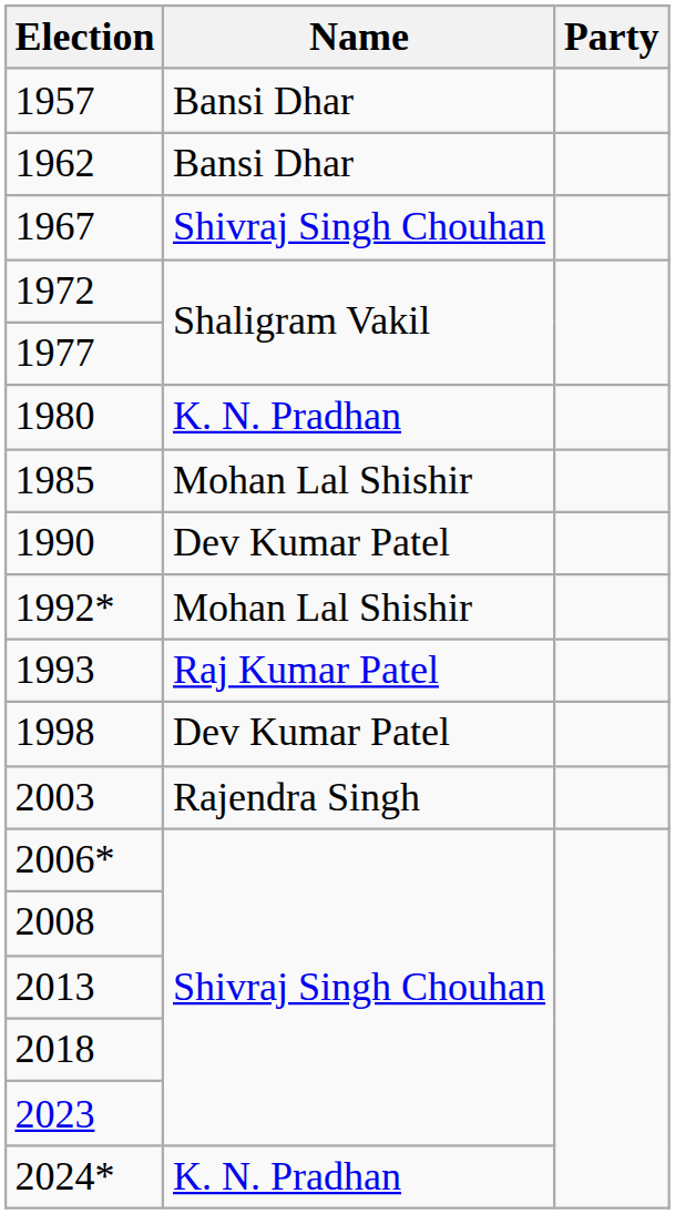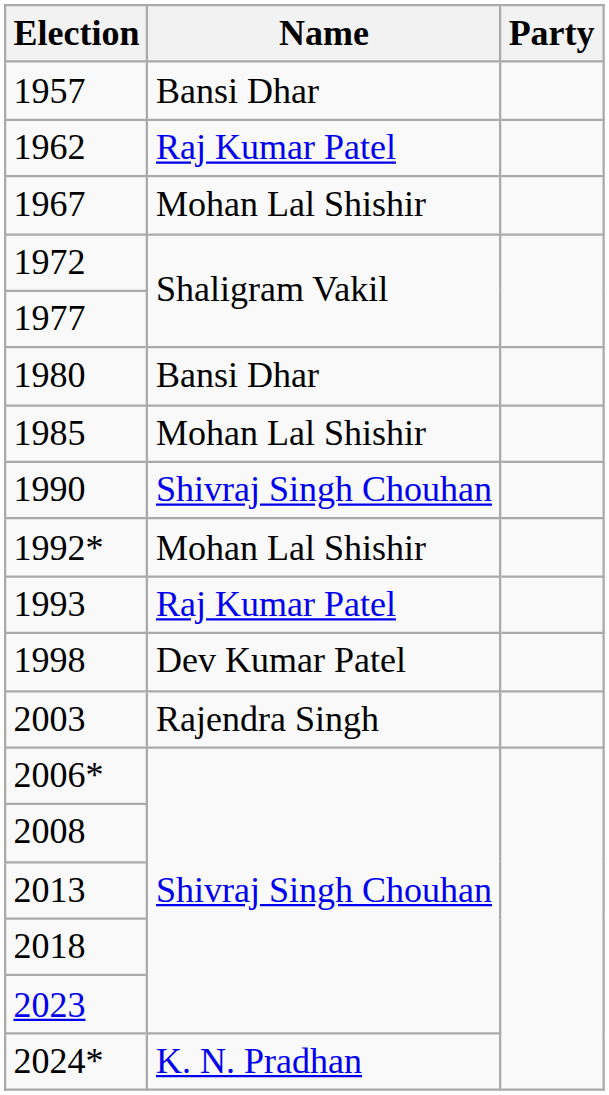1962 | Name: Bansi Dhar -> Raj Kumar Patel
1967 | Name: Shivraj Singh Chouhan -> Mohan Lal Shishir
1980 | Name: K. N. Pradhan -> Bansi Dhar
1990 | Name: Dev Kumar Patel -> Shivraj Singh Chouhan
